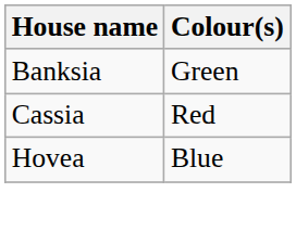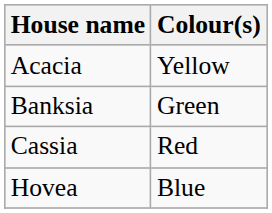+ row: Acacia | Yellow
